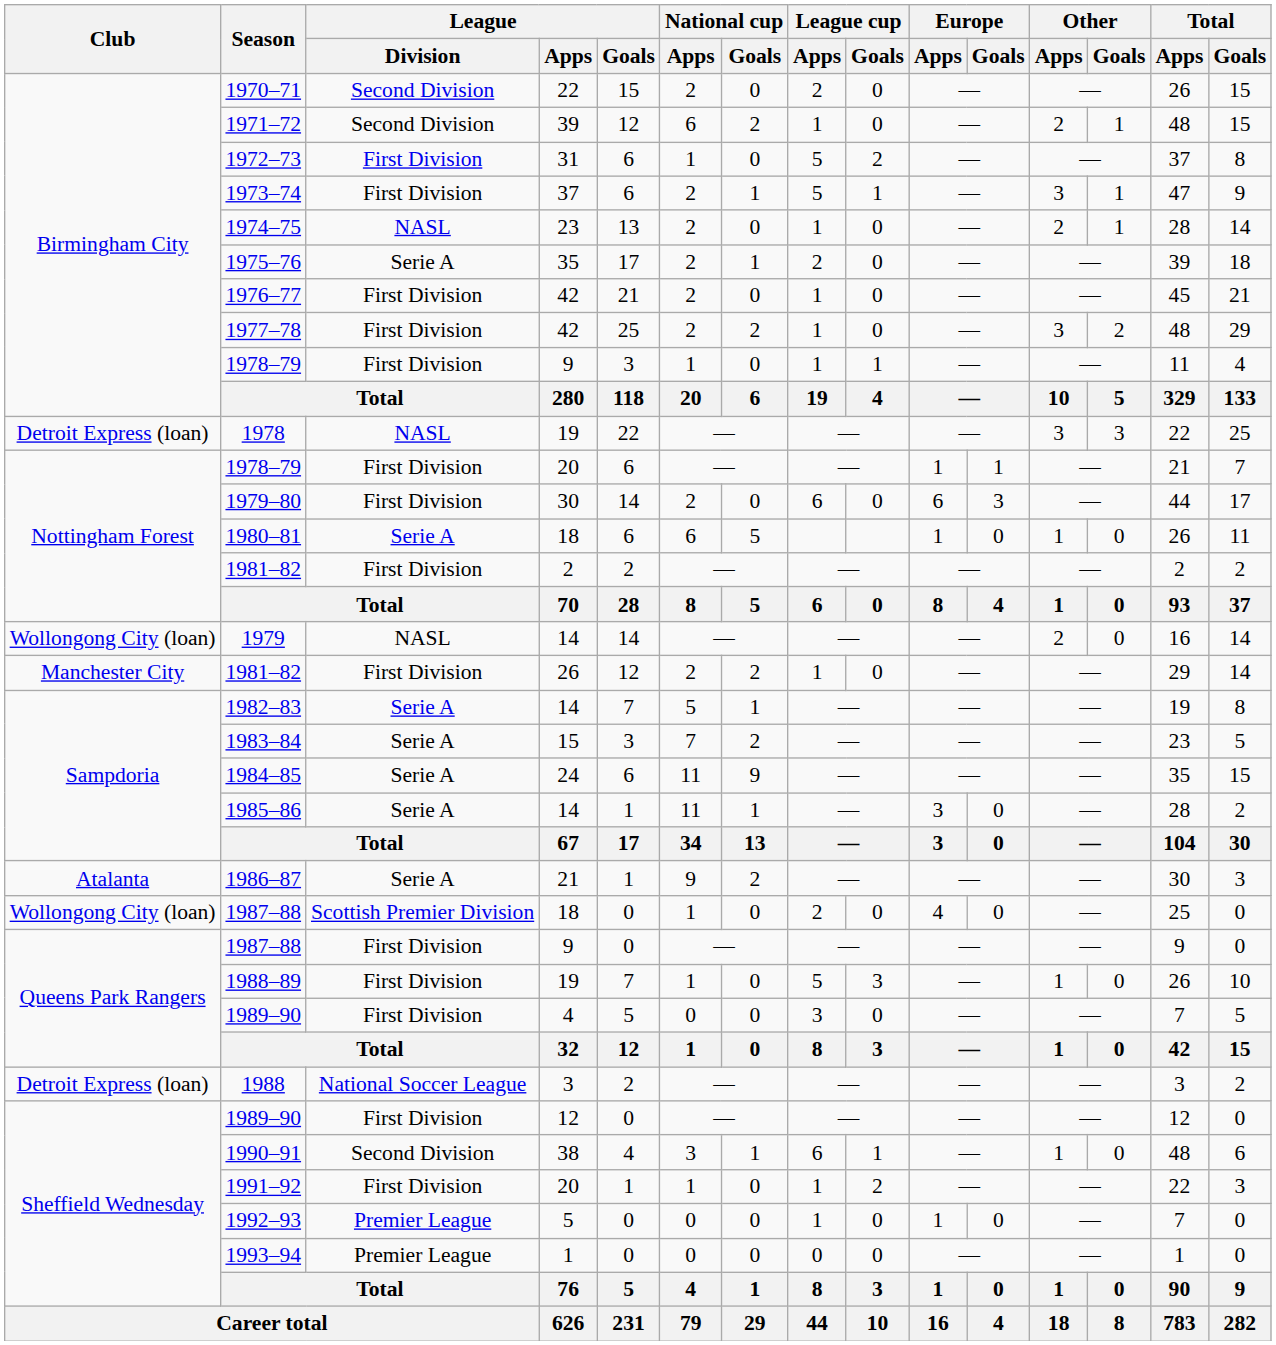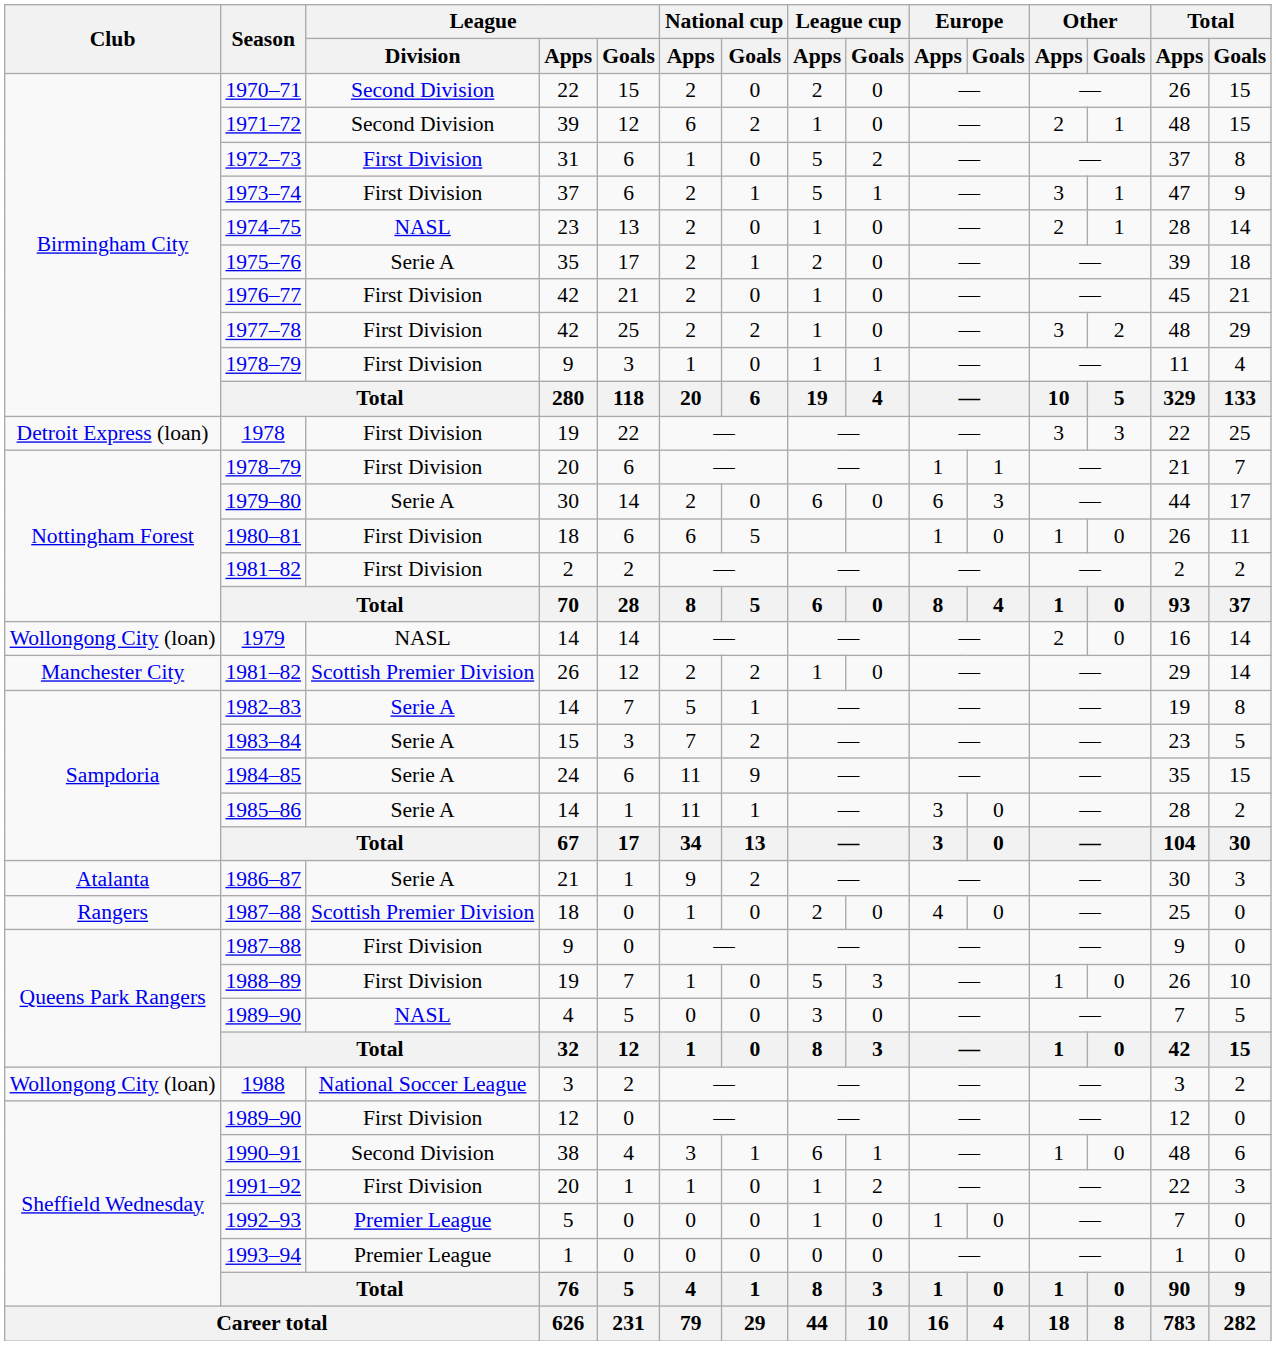1978 | League / Division: NASL -> First Division
1979–80 | League / Division: First Division -> Serie A
1980–81 | League / Division: Serie A -> First Division
1981–82 / 26 | League / Division: First Division -> Scottish Premier Division
1987–88 / 18 | Club: Wollongong City (loan) -> Rangers
1989–90 / 4 | League / Division: First Division -> NASL
1988 | Club: Detroit Express (loan) -> Wollongong City (loan)
